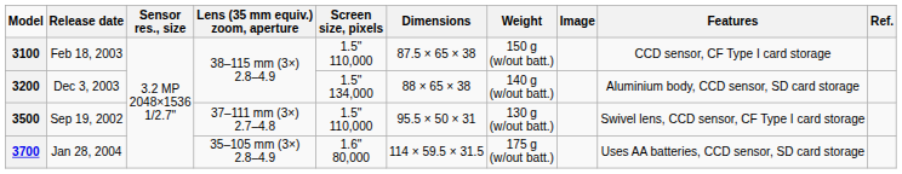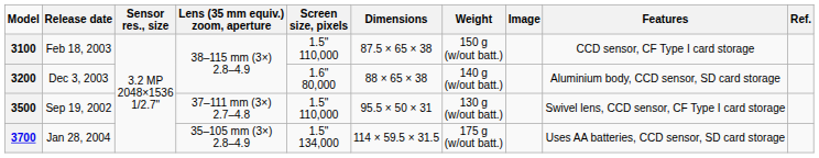3200 | Screen size, pixels: 1.5" 134,000 -> 1.6" 80,000
3700 | Screen size, pixels: 1.6" 80,000 -> 1.5" 134,000
